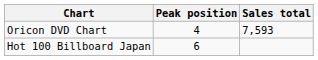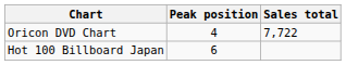Oricon DVD Chart | Sales total: 7,593 -> 7,722
